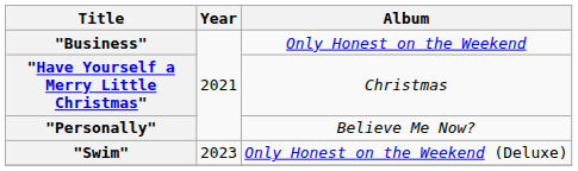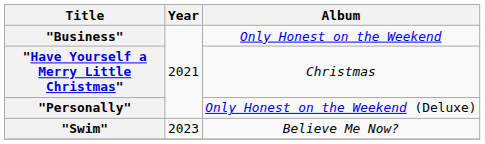"Personally" | Album: Believe Me Now? -> Only Honest on the Weekend (Deluxe)
"Swim" | Album: Only Honest on the Weekend (Deluxe) -> Believe Me Now?
